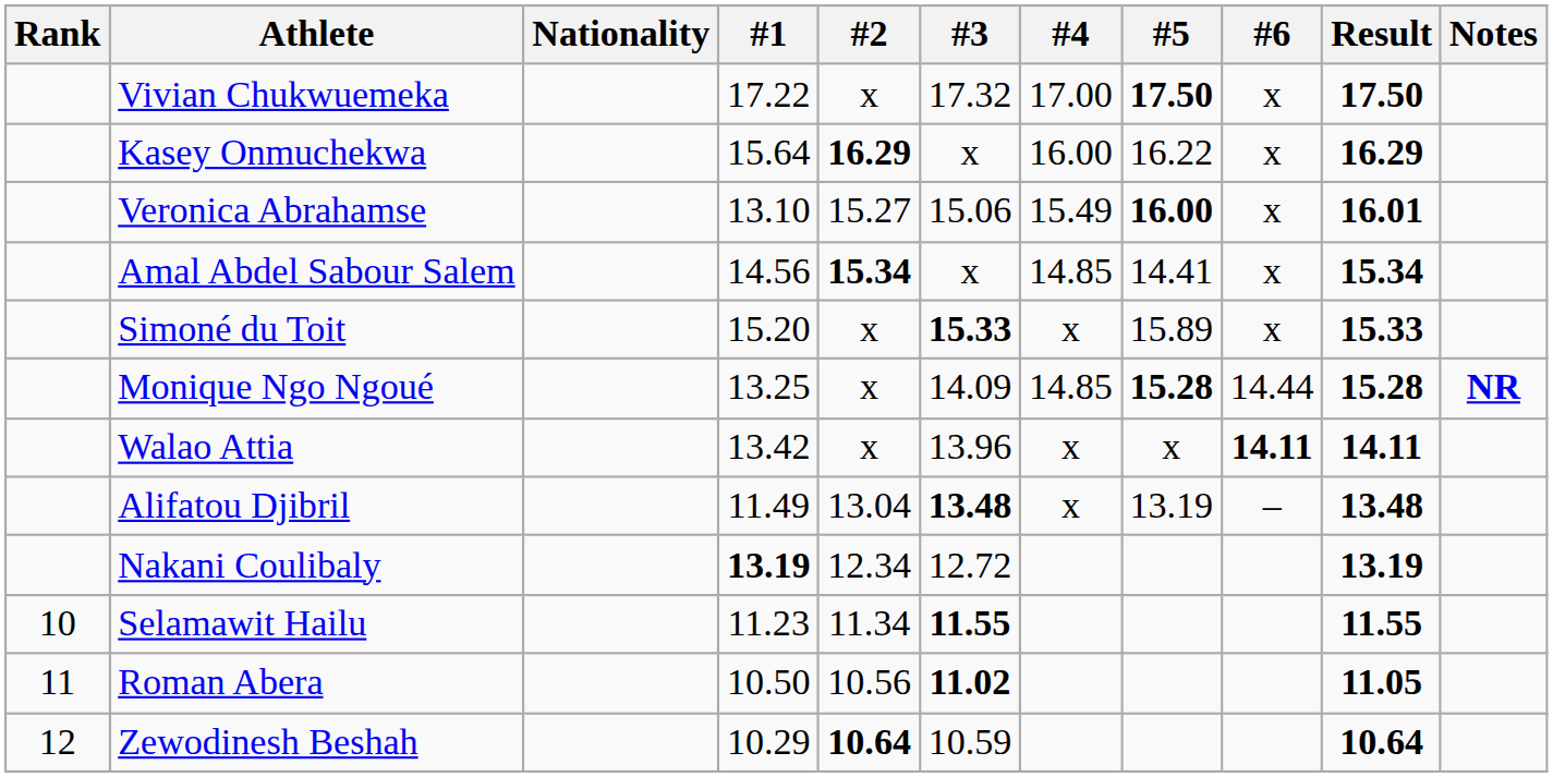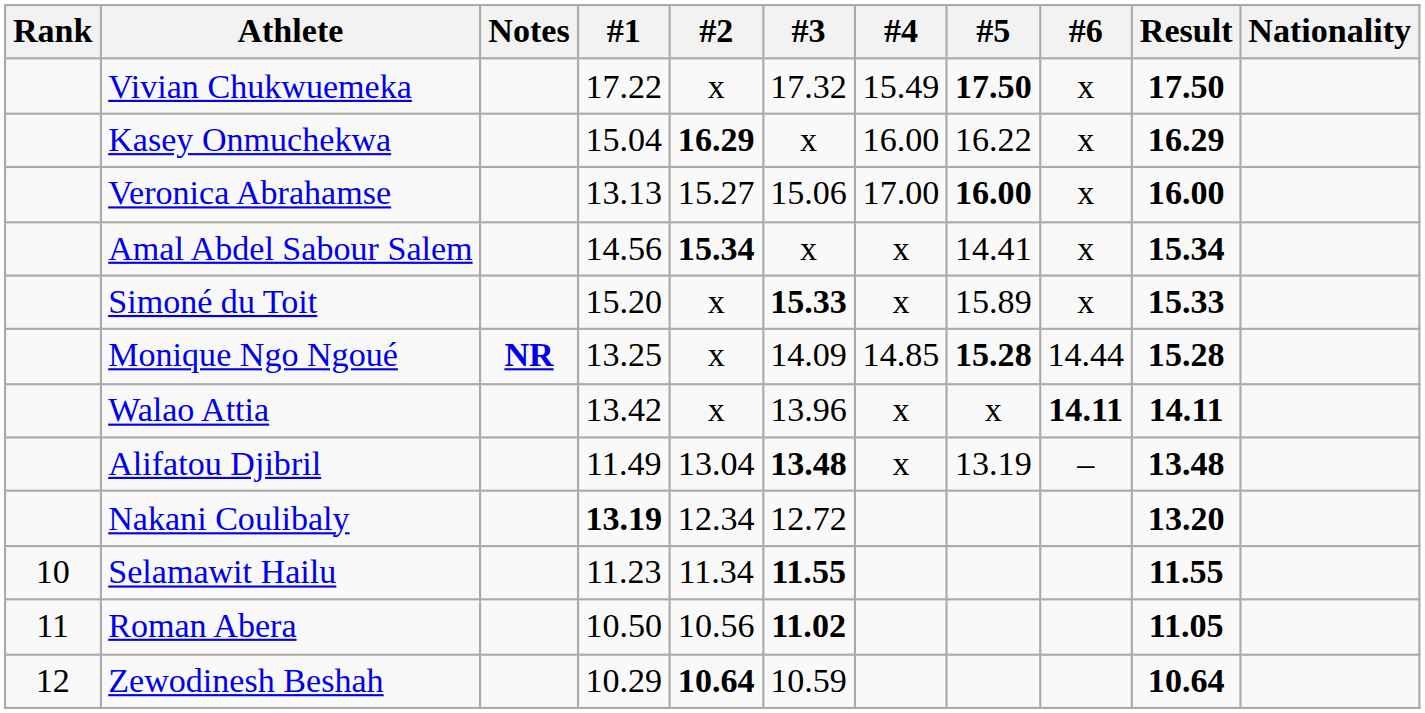columns swapped: Nationality <-> Notes
Vivian Chukwuemeka | #4: 17.00 -> 15.49
Kasey Onmuchekwa | #1: 15.64 -> 15.04
Veronica Abrahamse | #1: 13.10 -> 13.13
Veronica Abrahamse | #4: 15.49 -> 17.00
Veronica Abrahamse | Result: 16.01 -> 16.00
Amal Abdel Sabour Salem | #4: 14.85 -> x
Nakani Coulibaly | Result: 13.19 -> 13.20
